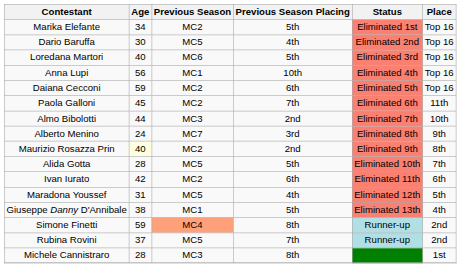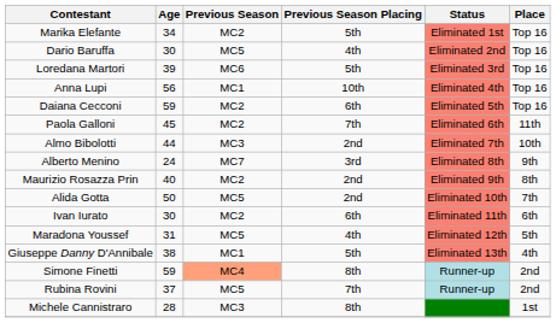Loredana Martori | Age: 40 -> 39
Maurizio Rosazza Prin | Age: lightyellow background -> no background
Alida Gotta | Age: 28 -> 50
Alida Gotta | Previous Season Placing: 5th -> 2nd
Ivan Iurato | Age: 42 -> 30
